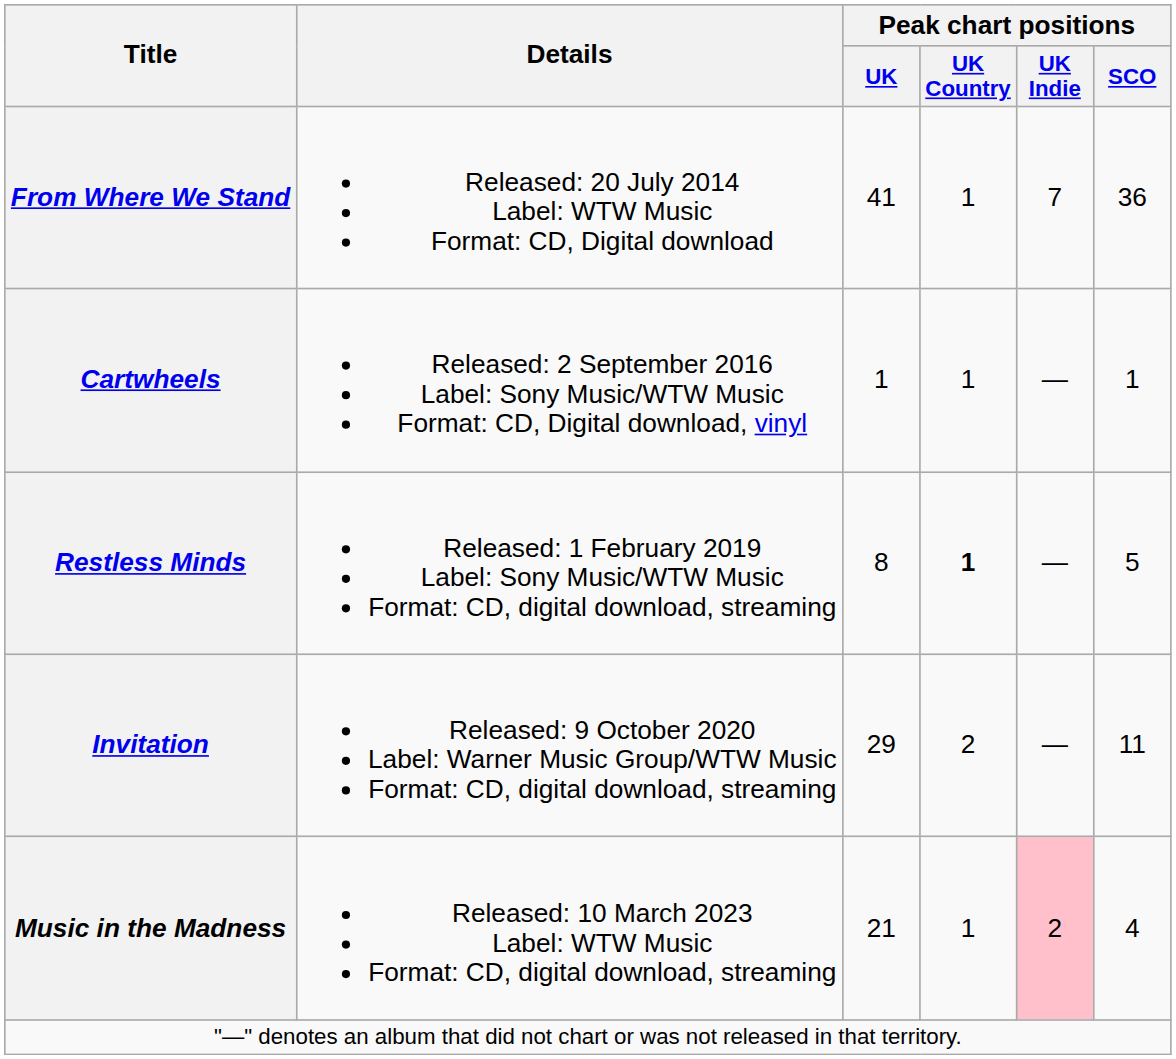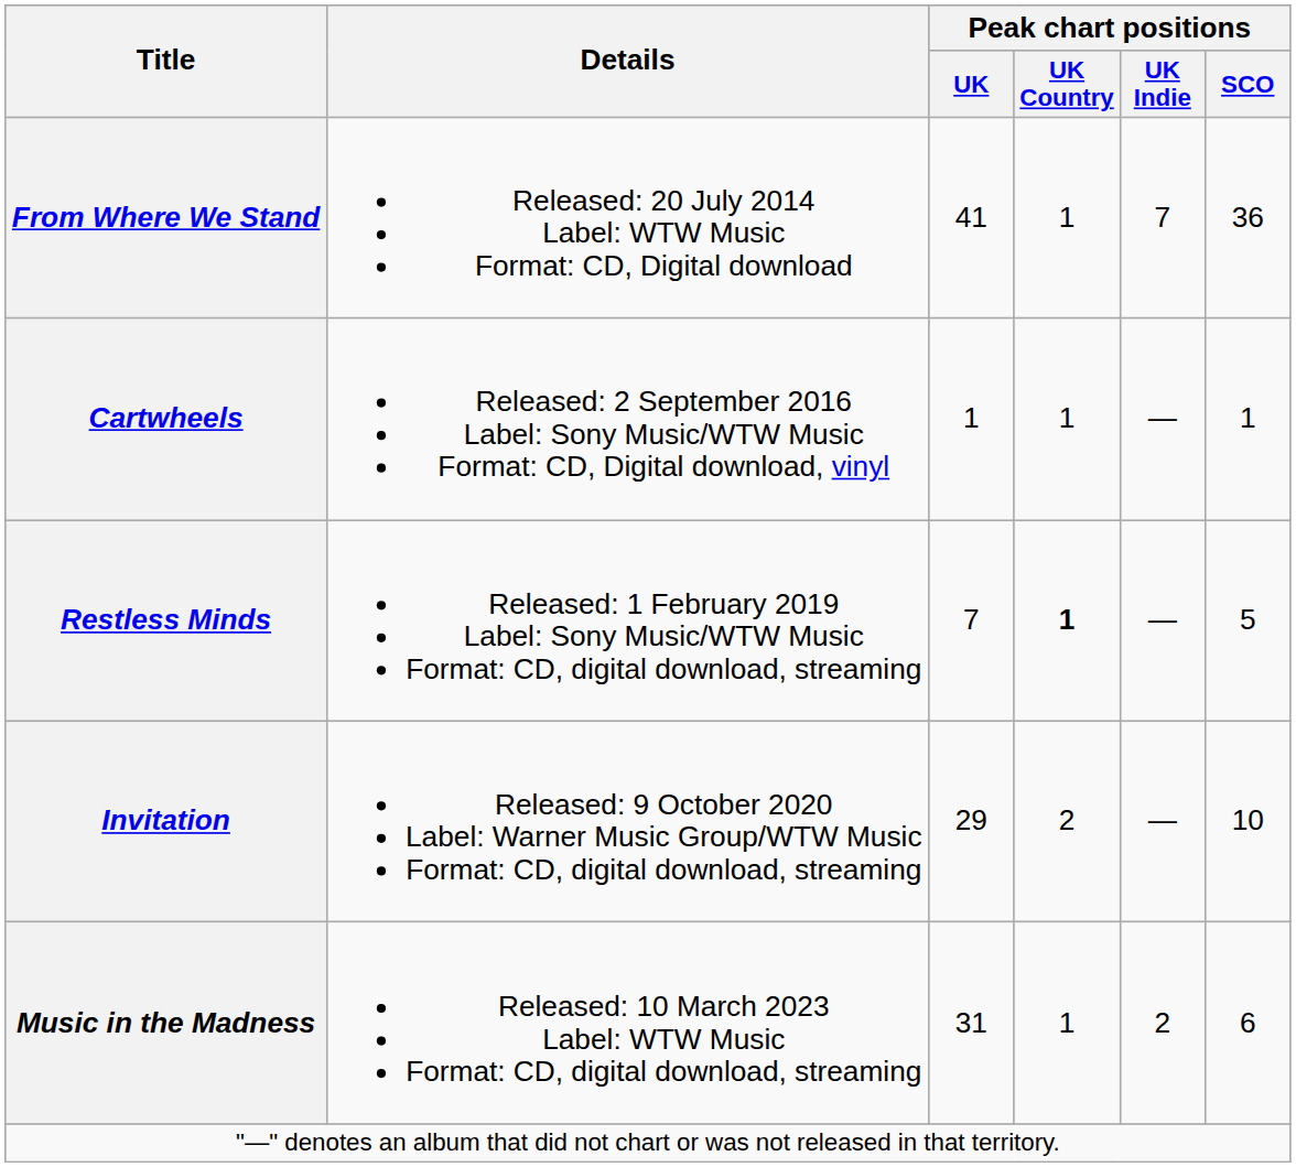Restless Minds | Peak chart positions / UK: 8 -> 7
Invitation | Peak chart positions / SCO: 11 -> 10
Music in the Madness | Peak chart positions / UK: 21 -> 31
Music in the Madness | Peak chart positions / UK Indie: pink background -> no background
Music in the Madness | Peak chart positions / SCO: 4 -> 6
